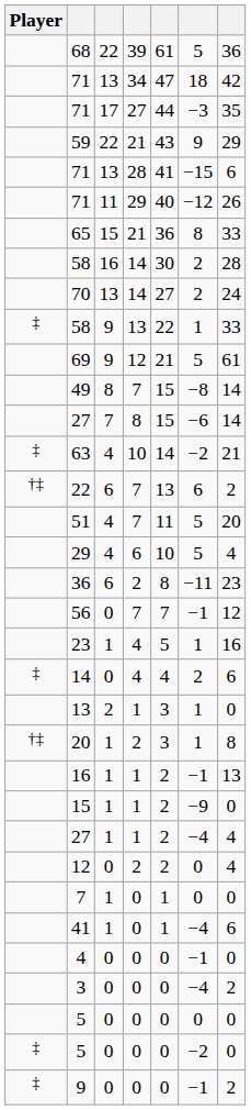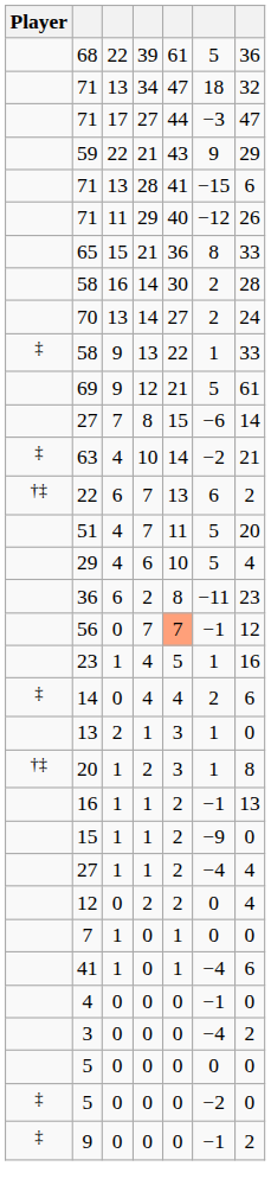71 / 34 | column 7: 42 -> 32
71 / 27 | column 7: 35 -> 47
- row: 49 | 8 | 7 | 15 | −8 | 14
56 | column 5: no background -> lightsalmon background
